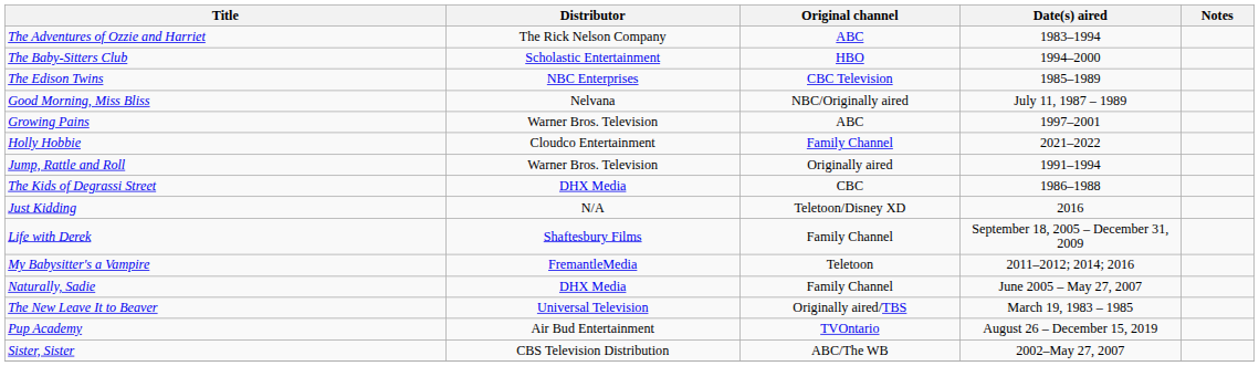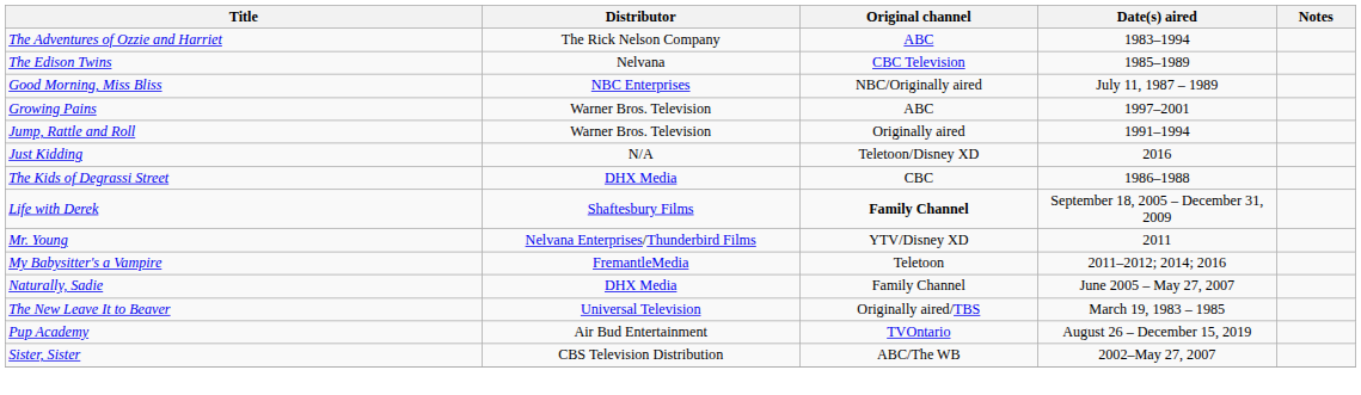- row: The Baby-Sitters Club | Scholastic Entertainment | HBO | 1994–2000
The Edison Twins | Distributor: NBC Enterprises -> Nelvana
Good Morning, Miss Bliss | Distributor: Nelvana -> NBC Enterprises
- row: Holly Hobbie | Cloudco Entertainment | Family Channel | 2021–2022
rows swapped: Just Kidding <-> The Kids of Degrassi Street
Life with Derek | Original channel: normal -> bold
+ row: Mr. Young | Nelvana Enterprises/Thunderbird Films | YTV/Disney XD | 2011
